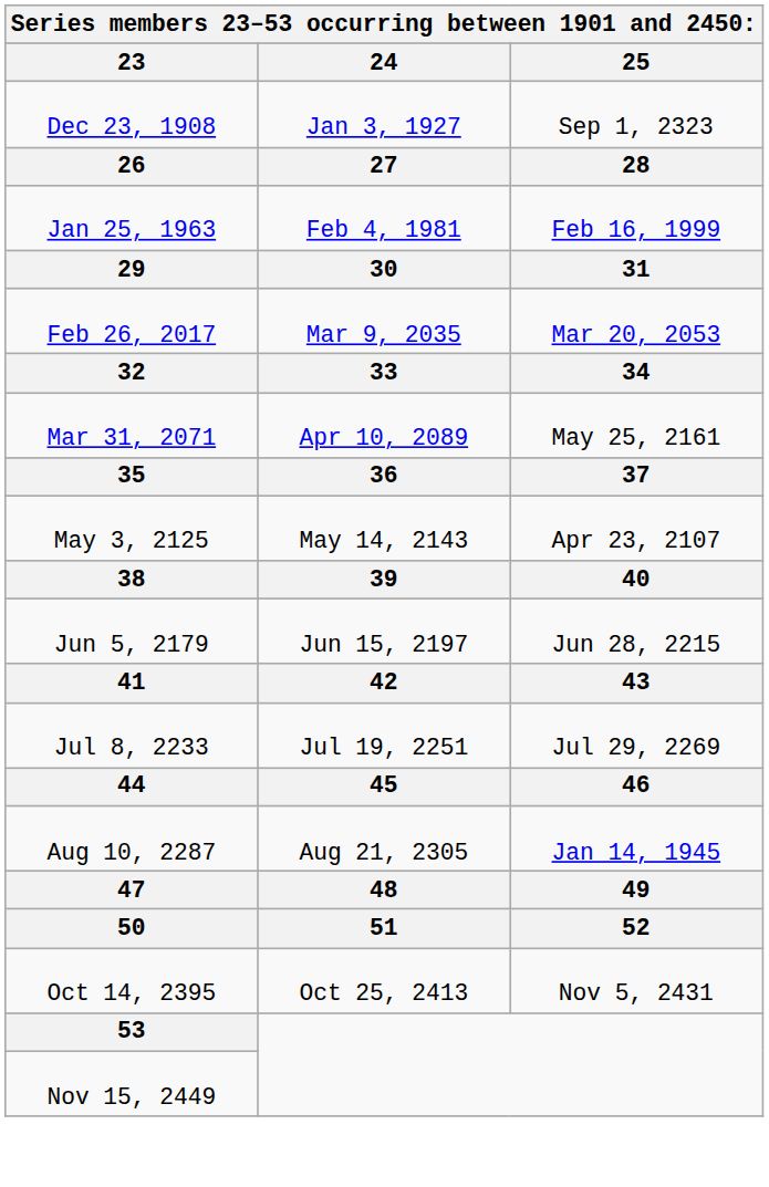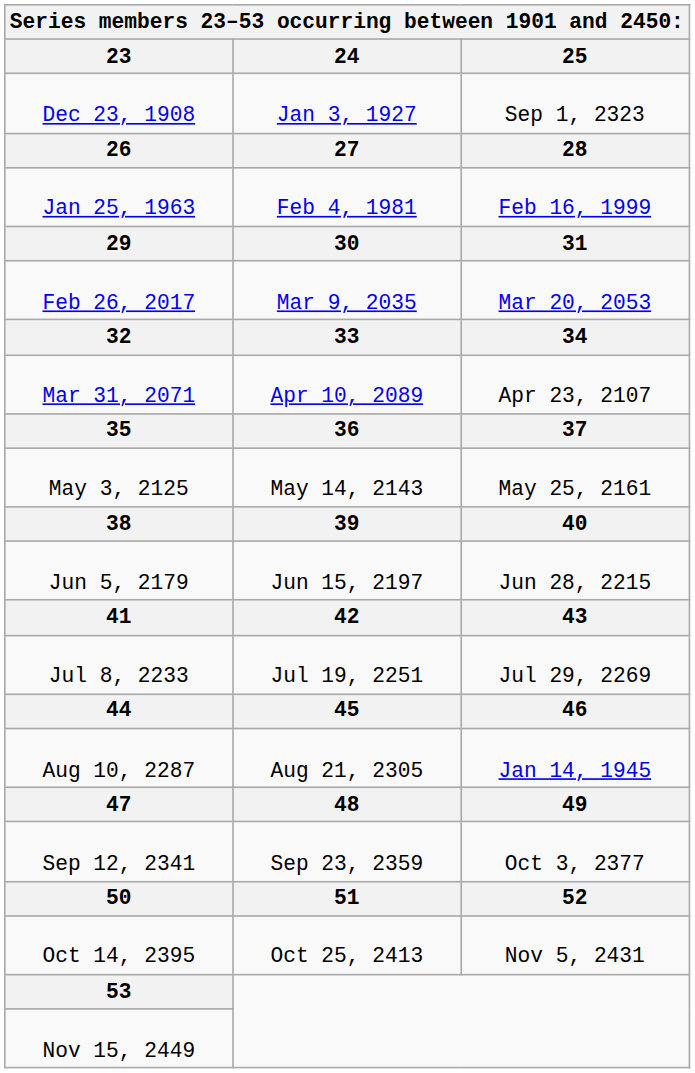Mar 31, 2071 | 25: May 25, 2161 -> Apr 23, 2107
May 3, 2125 | 25: Apr 23, 2107 -> May 25, 2161
+ row: Sep 12, 2341 | Sep 23, 2359 | Oct 3, 2377
